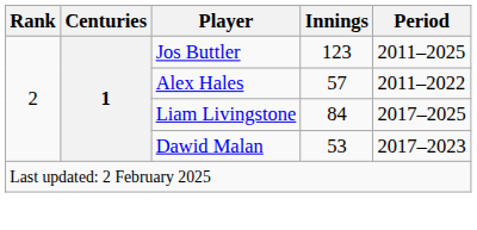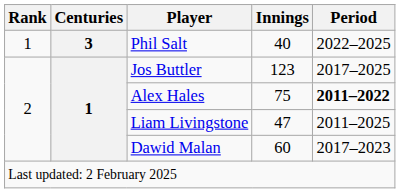+ row: 1 | 3 | Phil Salt | 40 | 2022–2025
Jos Buttler | Period: 2011–2025 -> 2017–2025
Alex Hales | Innings: 57 -> 75
Alex Hales | Period: normal -> bold
Liam Livingstone | Innings: 84 -> 47
Liam Livingstone | Period: 2017–2025 -> 2011–2025
Dawid Malan | Innings: 53 -> 60
